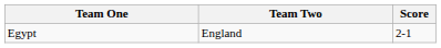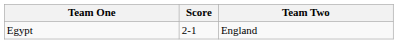columns swapped: Team Two <-> Score
